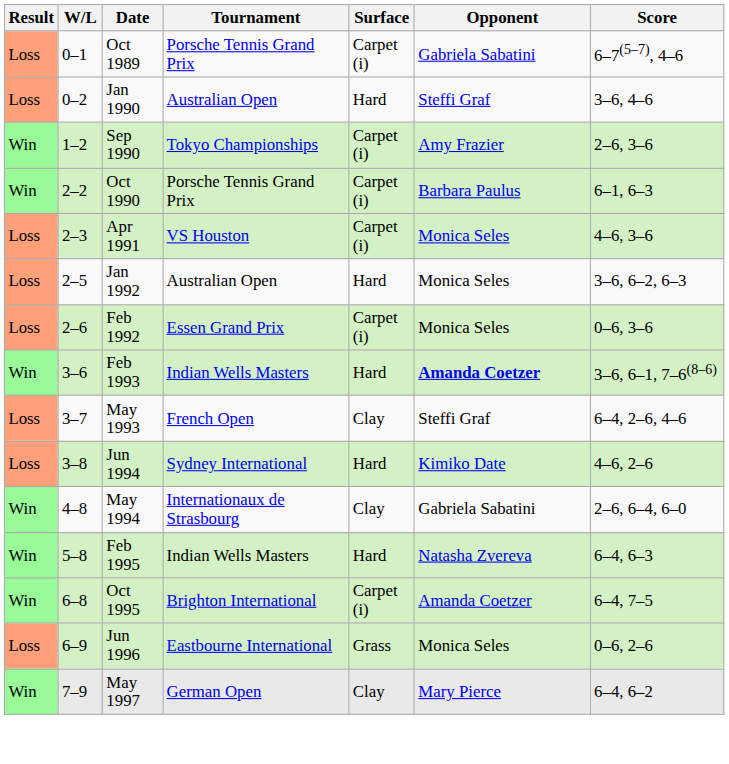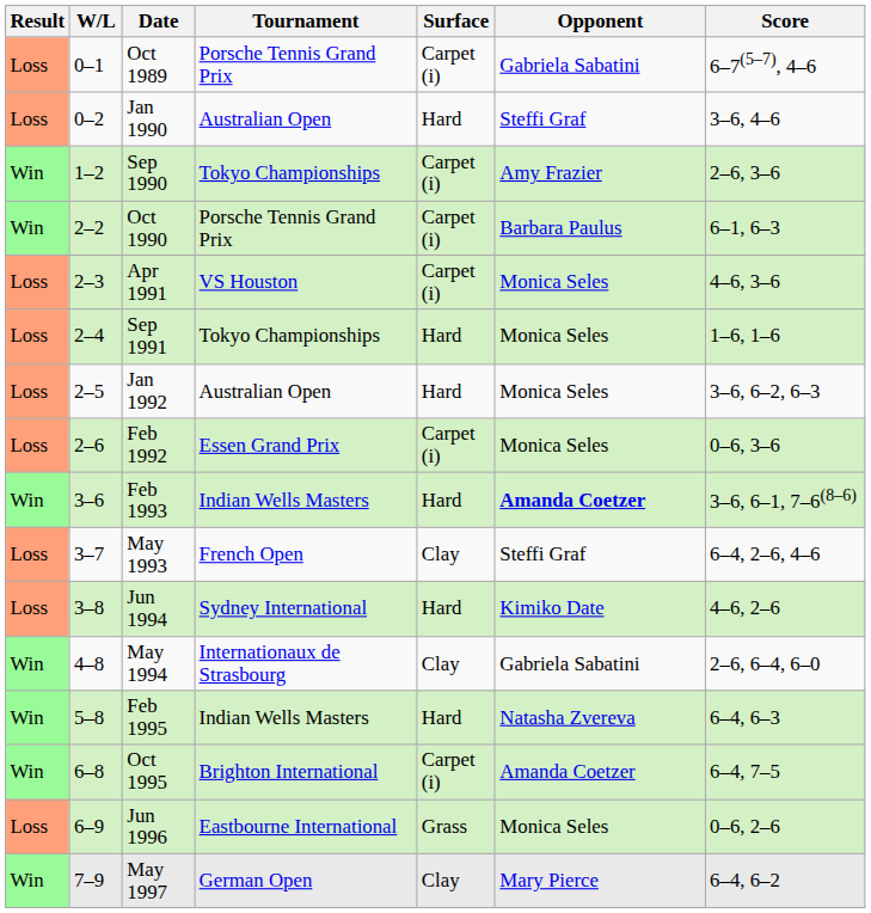+ row: Loss | 2–4 | Sep 1991 | Tokyo Championships | Hard | Monica Seles | 1–6, 1–6
